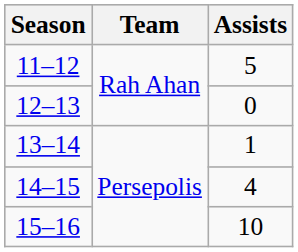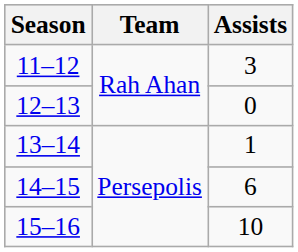11–12 | Assists: 5 -> 3
14–15 | Assists: 4 -> 6
